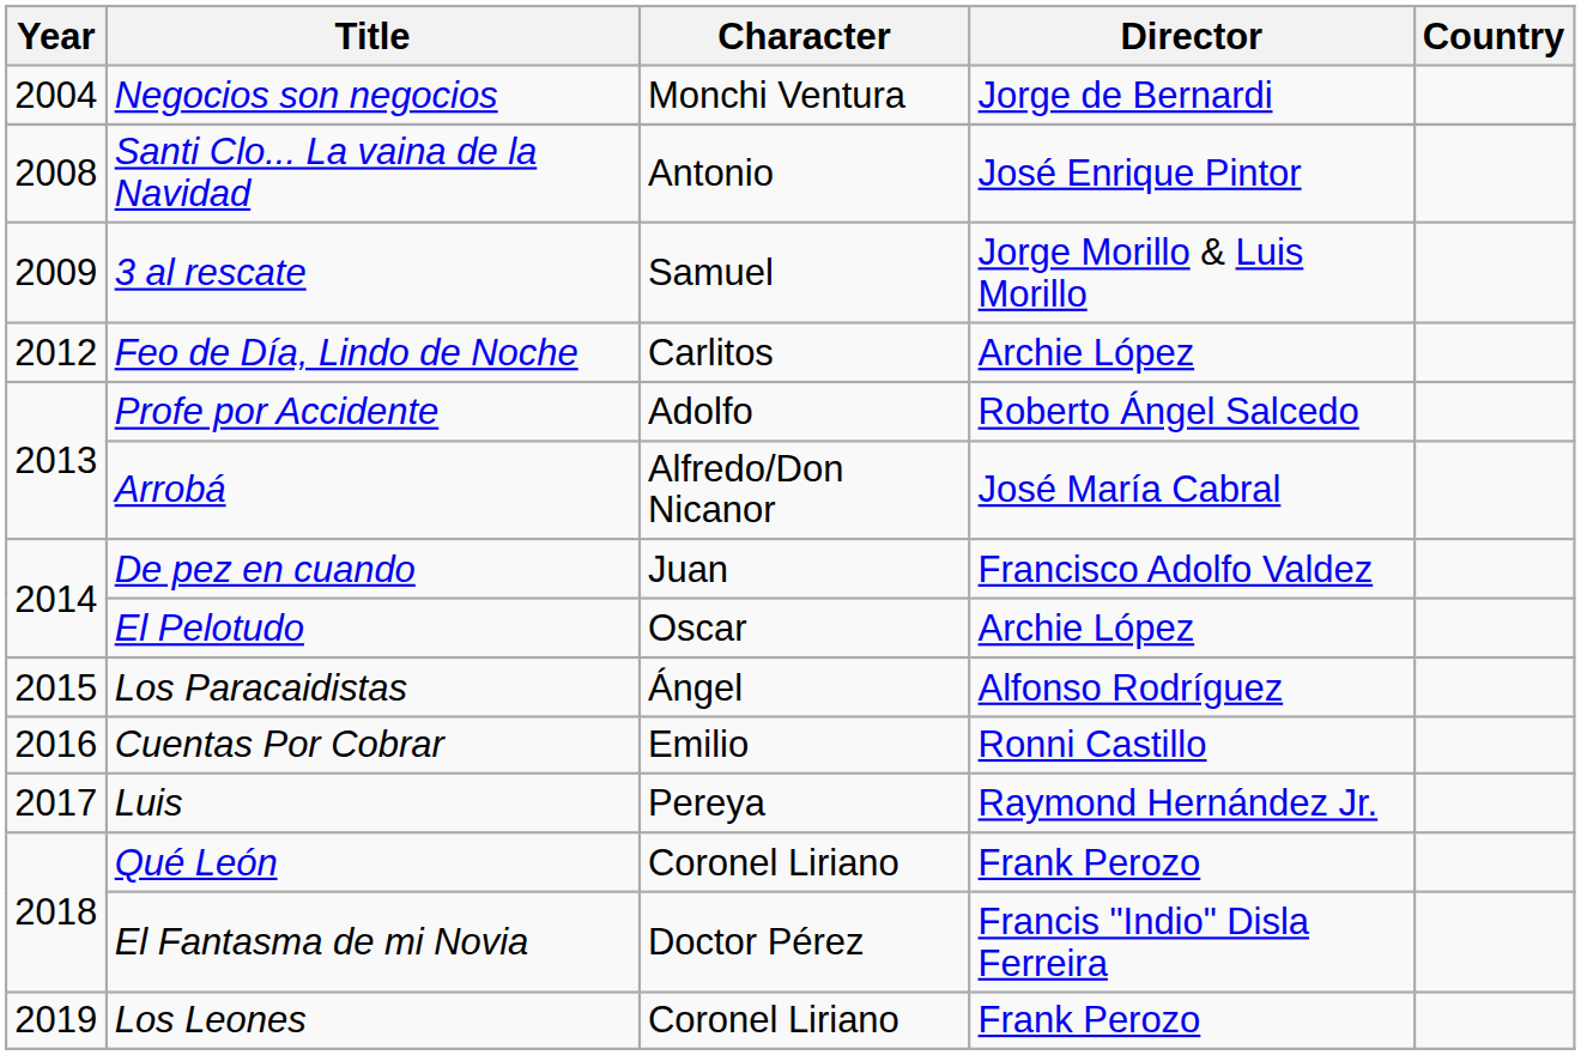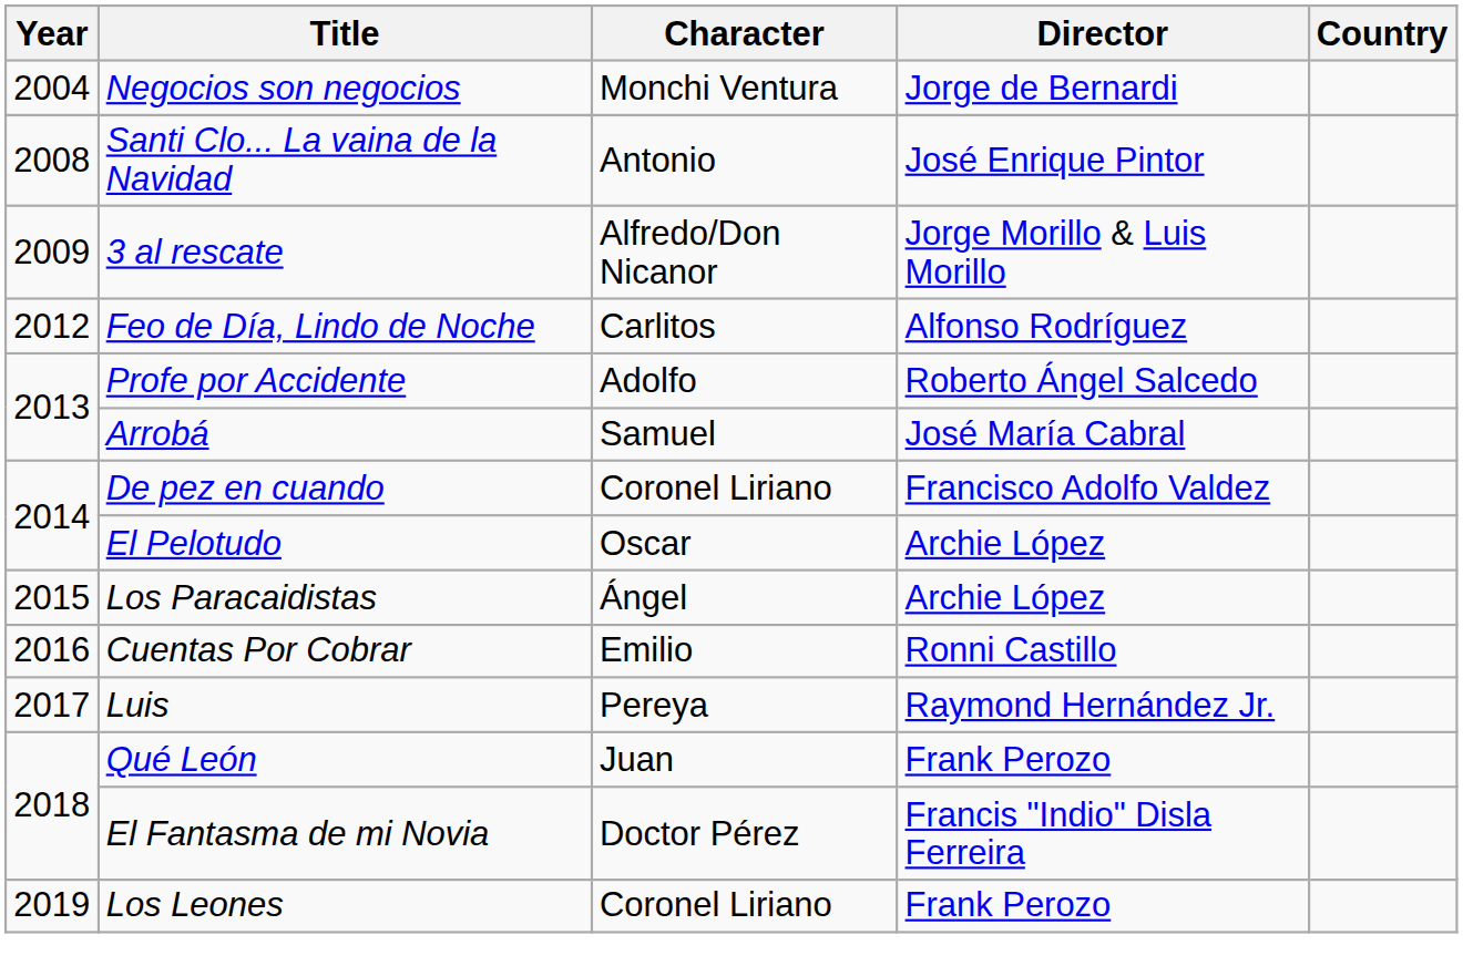3 al rescate | Character: Samuel -> Alfredo/Don Nicanor
Feo de Día, Lindo de Noche | Director: Archie López -> Alfonso Rodríguez
Arrobá | Character: Alfredo/Don Nicanor -> Samuel
De pez en cuando | Character: Juan -> Coronel Liriano
Los Paracaidistas | Director: Alfonso Rodríguez -> Archie López
Qué León | Character: Coronel Liriano -> Juan
